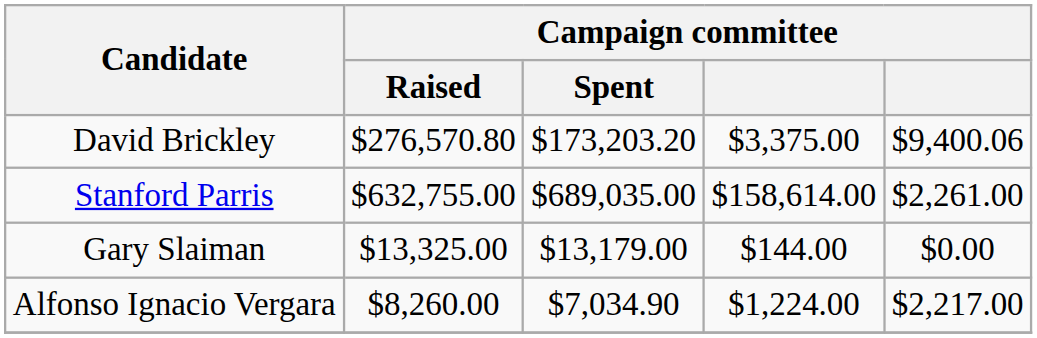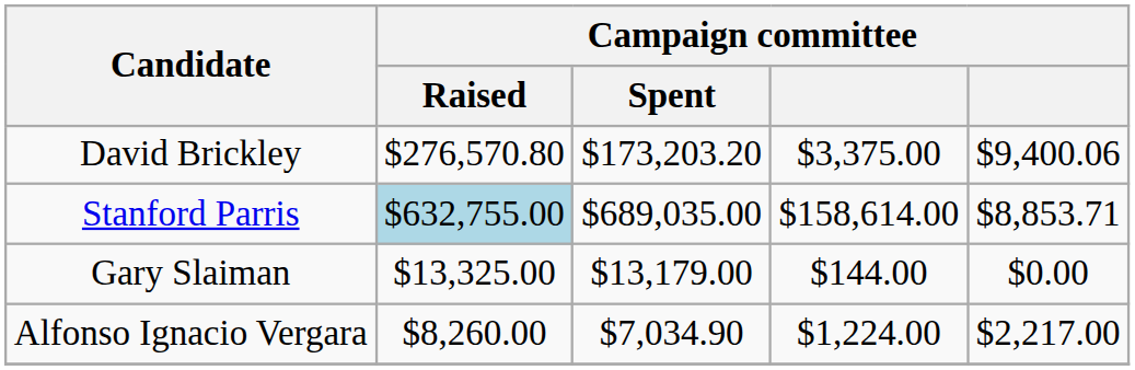Stanford Parris | Campaign committee / Raised: no background -> lightblue background
Stanford Parris | column 5: $2,261.00 -> $8,853.71
